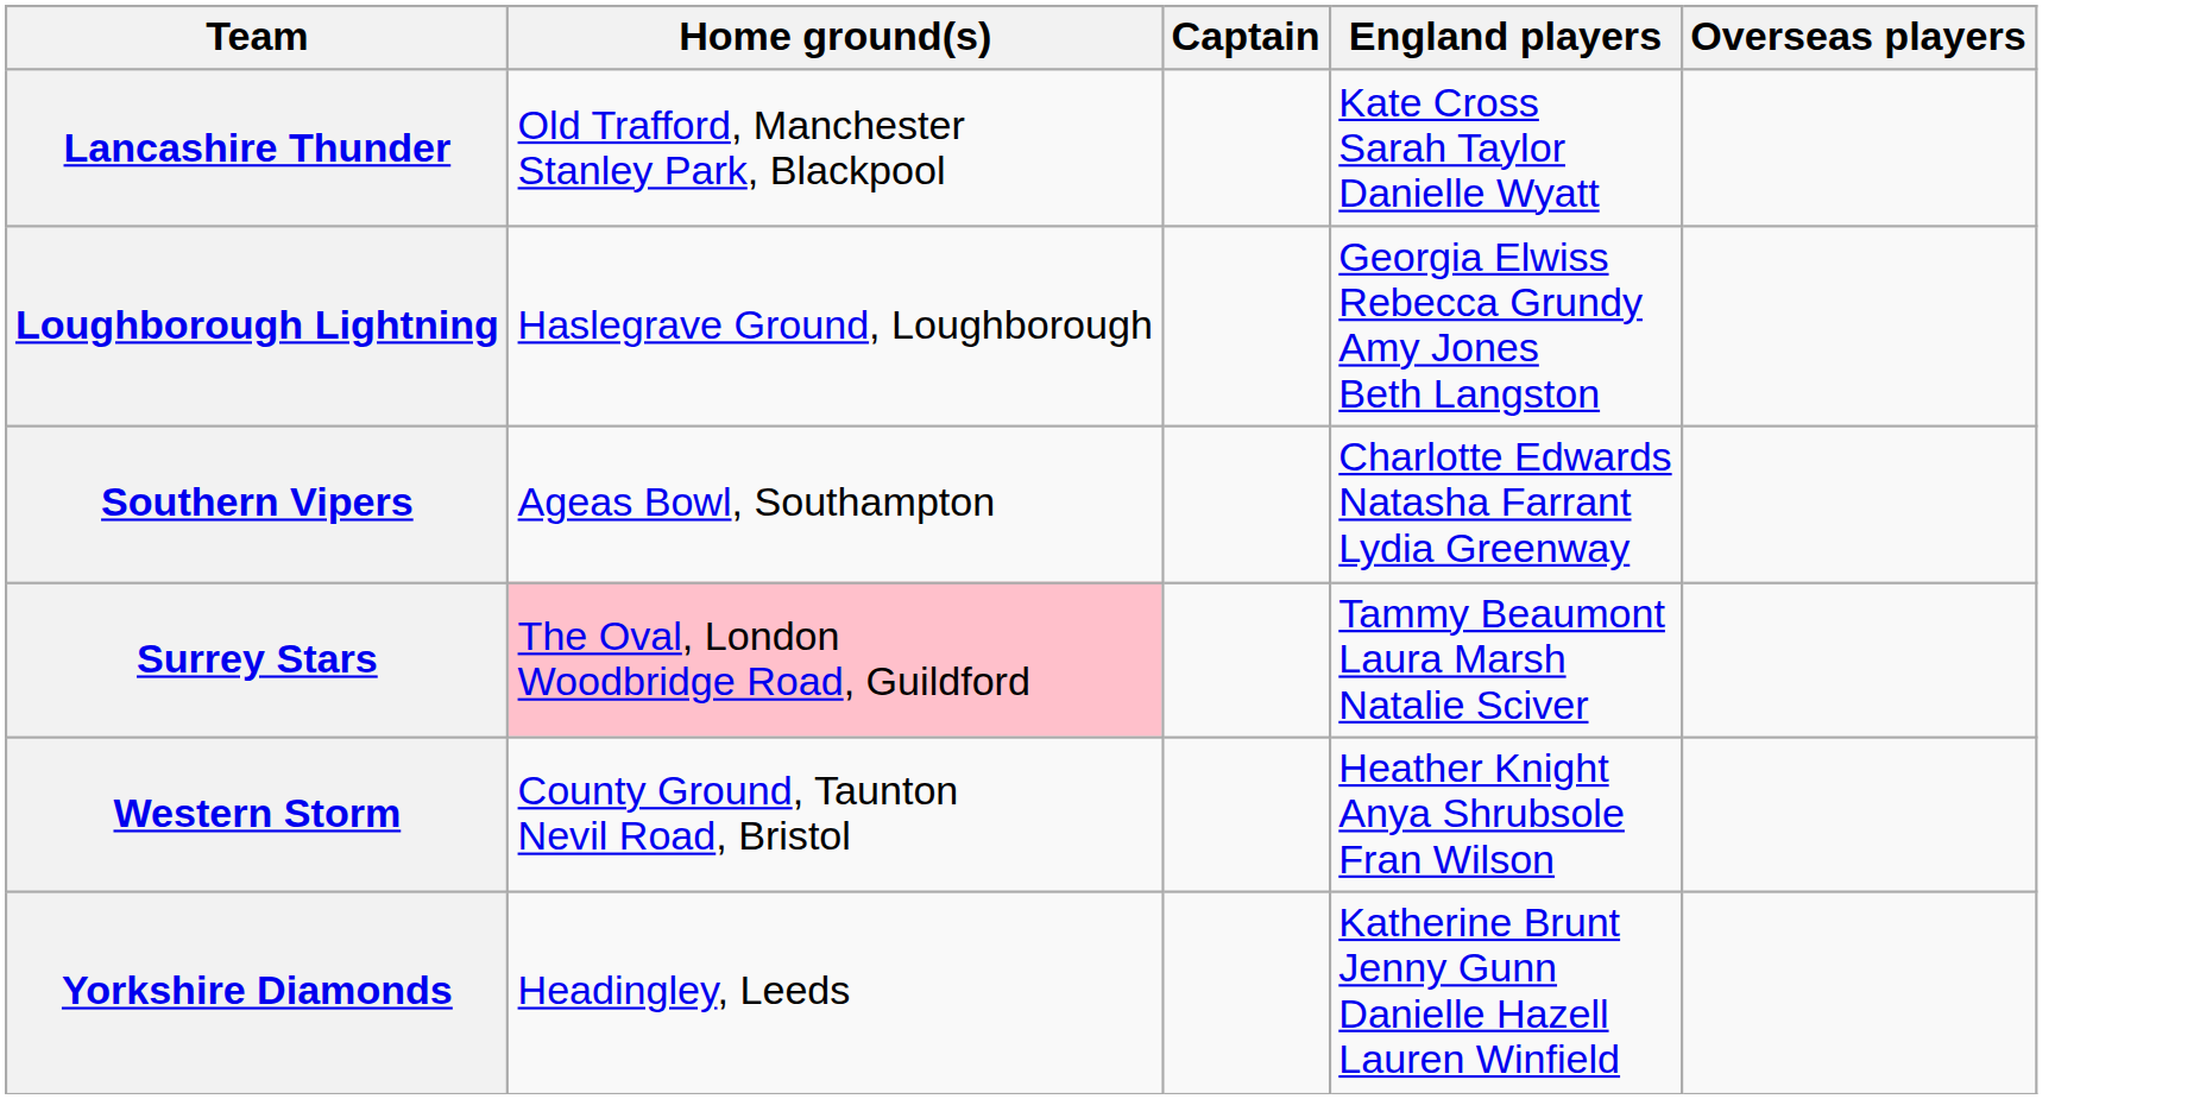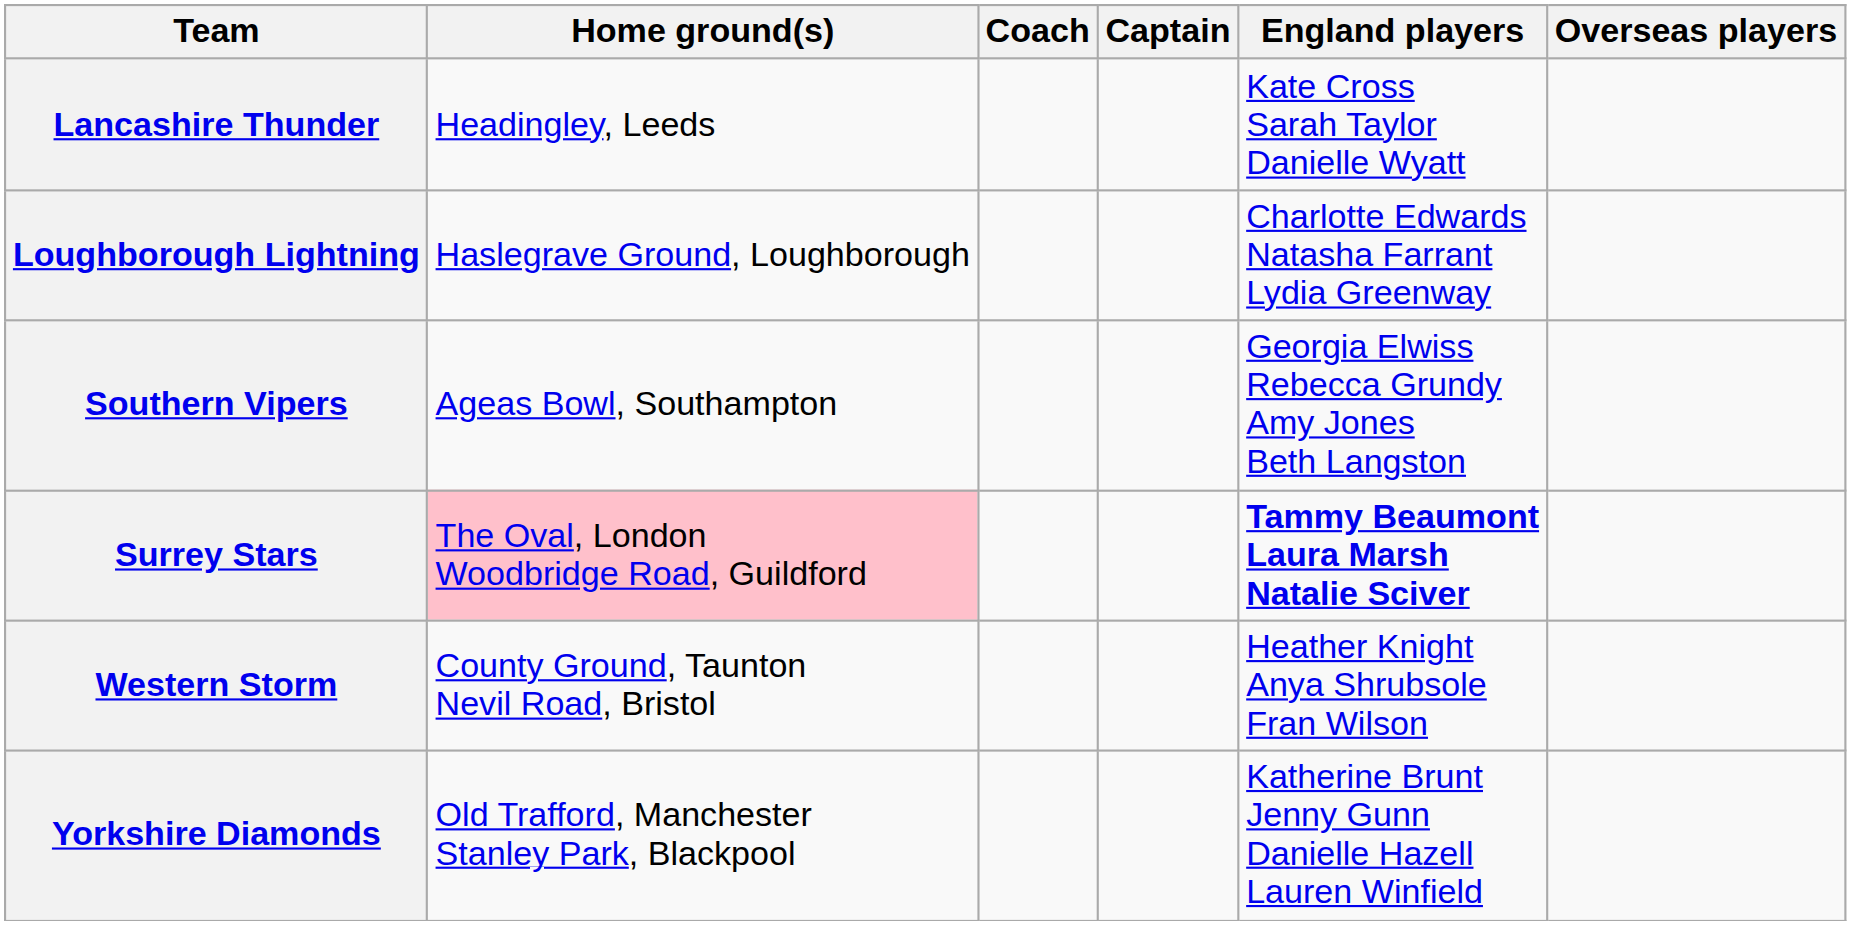+ column: Coach
Lancashire Thunder | Home ground(s): Old Trafford, Manchester Stanley Park, Blackpool -> Headingley, Leeds
Loughborough Lightning | England players: Georgia Elwiss Rebecca Grundy Amy Jones Beth Langston -> Charlotte Edwards Natasha Farrant Lydia Greenway
Southern Vipers | England players: Charlotte Edwards Natasha Farrant Lydia Greenway -> Georgia Elwiss Rebecca Grundy Amy Jones Beth Langston
Surrey Stars | England players: normal -> bold
Yorkshire Diamonds | Home ground(s): Headingley, Leeds -> Old Trafford, Manchester Stanley Park, Blackpool
